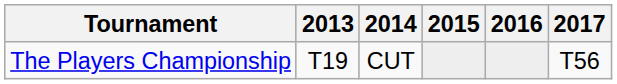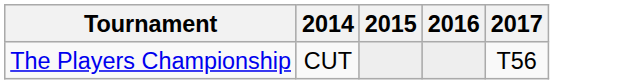- column: 2013 | T19
